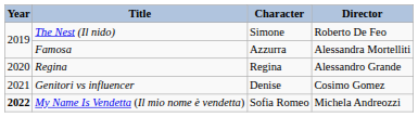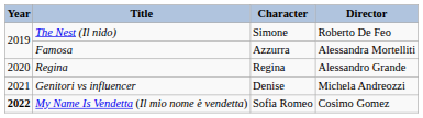Genitori vs influencer | Director: Cosimo Gomez -> Michela Andreozzi
My Name Is Vendetta (Il mio nome è vendetta) | Director: Michela Andreozzi -> Cosimo Gomez
